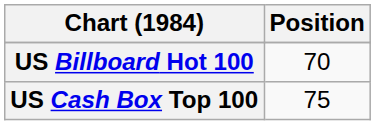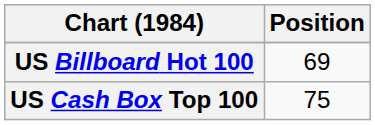US Billboard Hot 100 | Position: 70 -> 69
